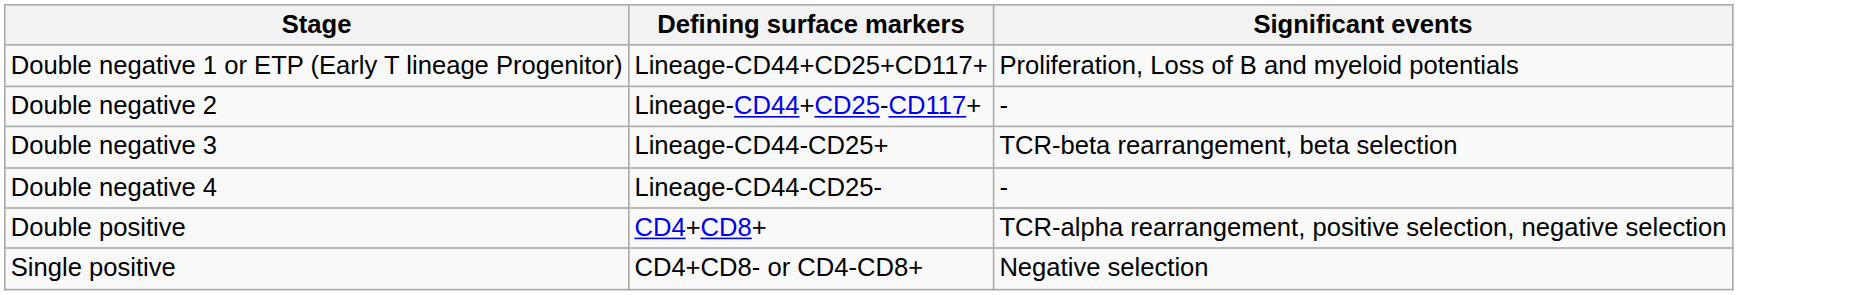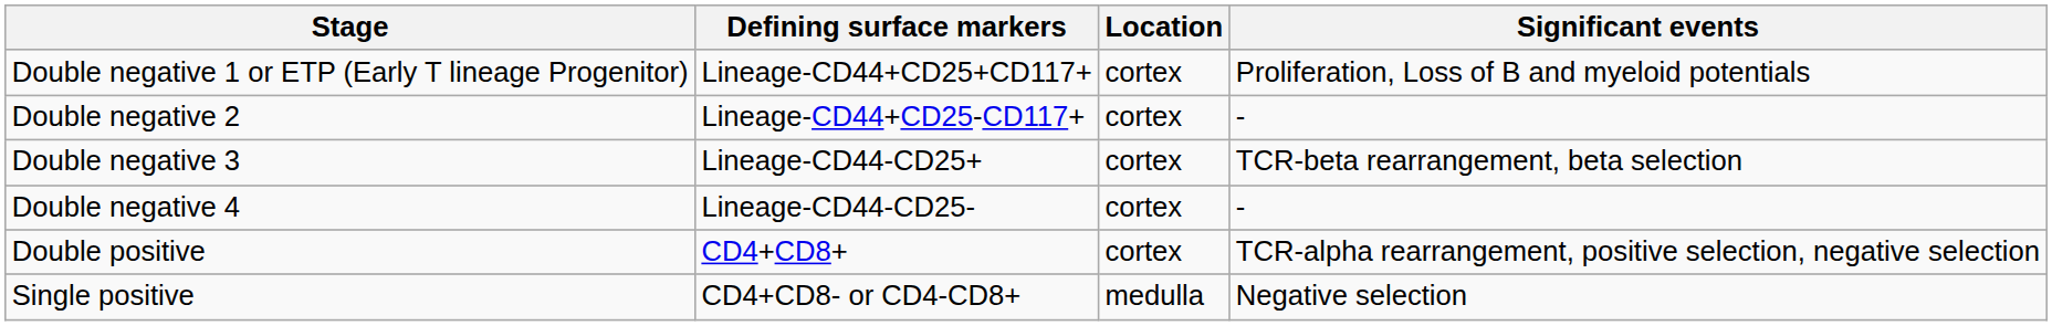+ column: Location | cortex | cortex | cortex | cortex | cortex | medulla
